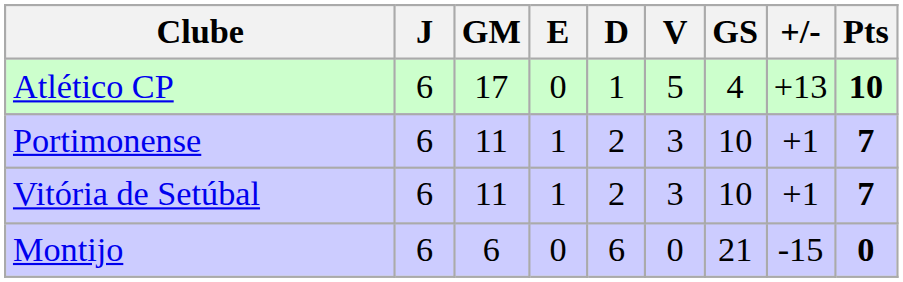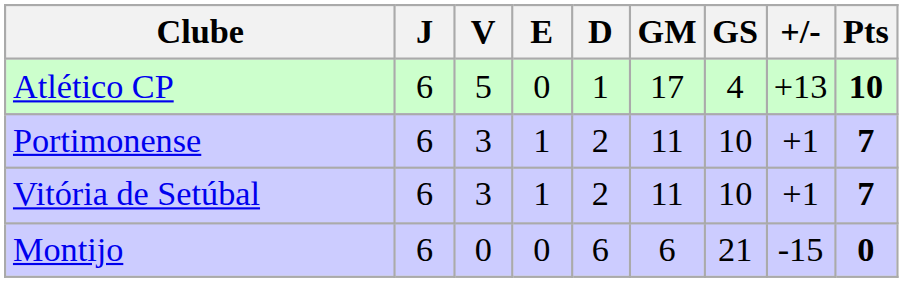columns swapped: V <-> GM
